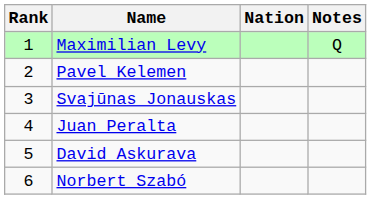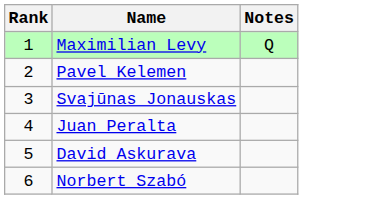- column: Nation
